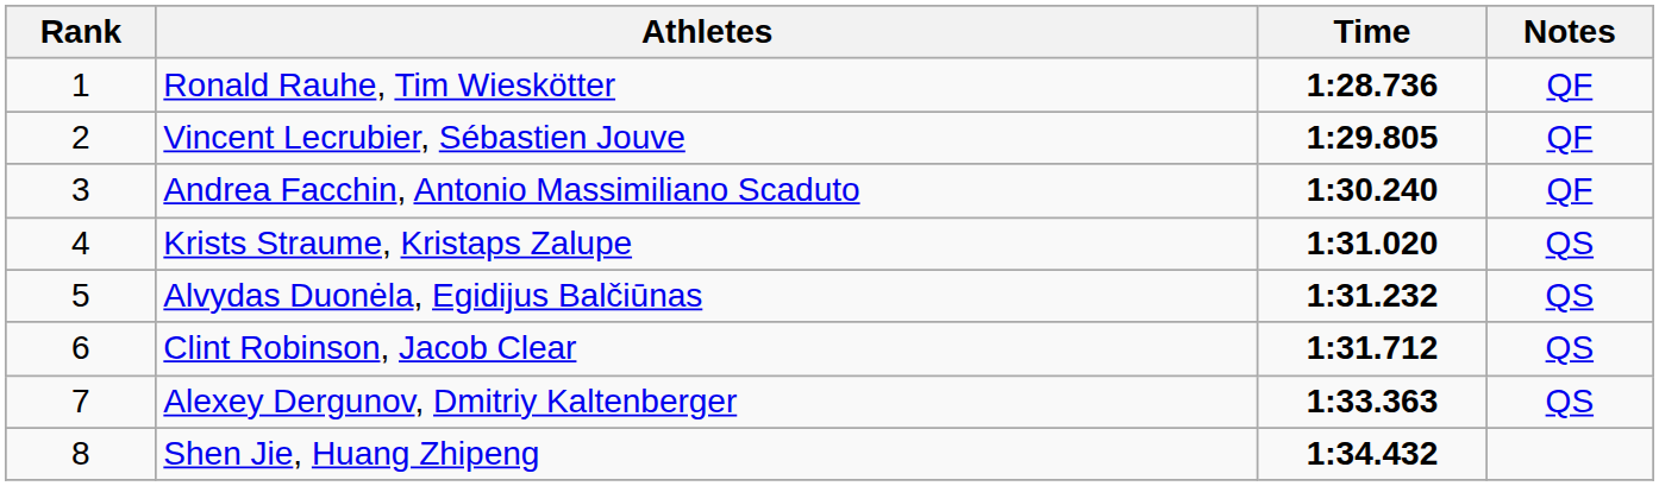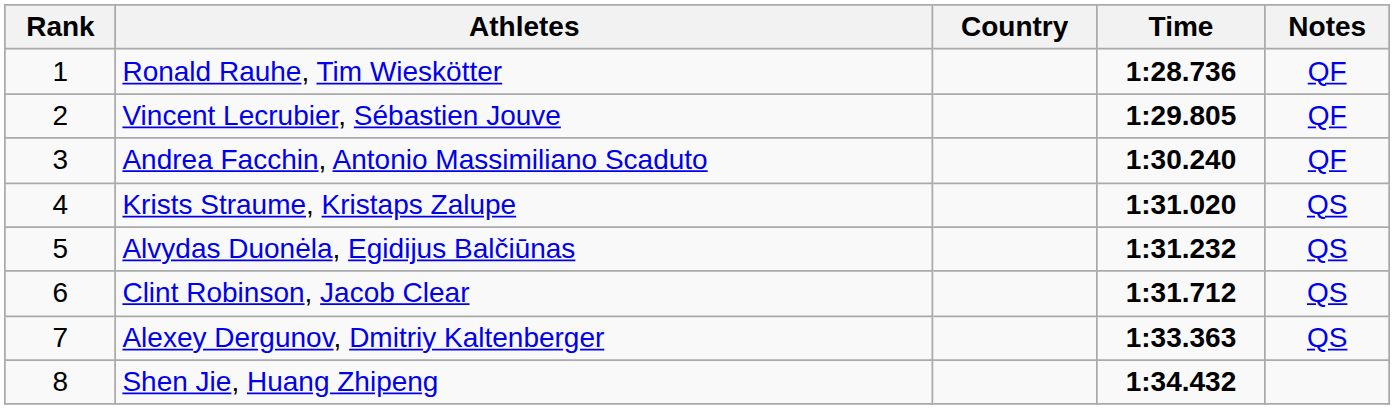+ column: Country
